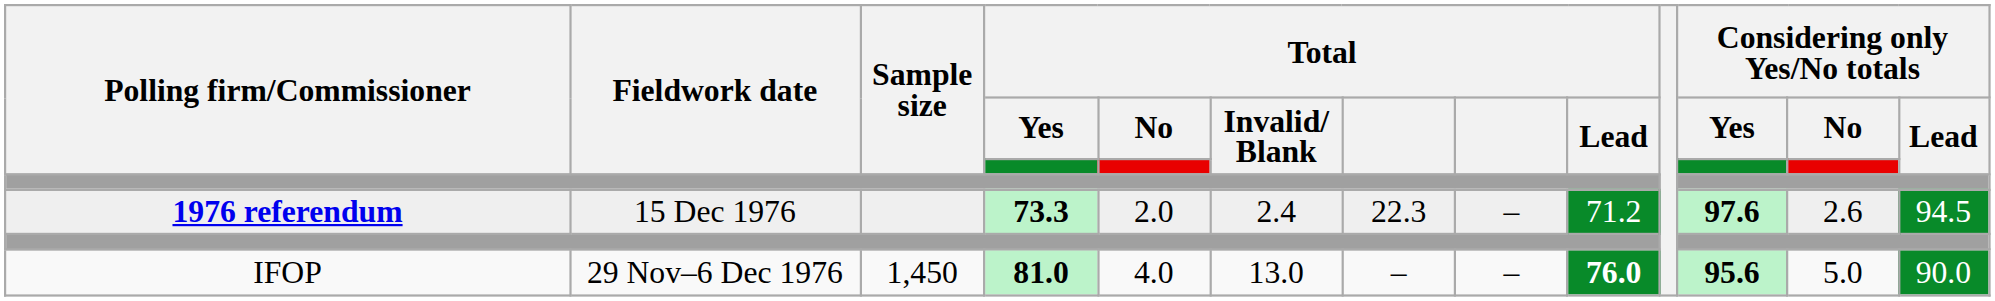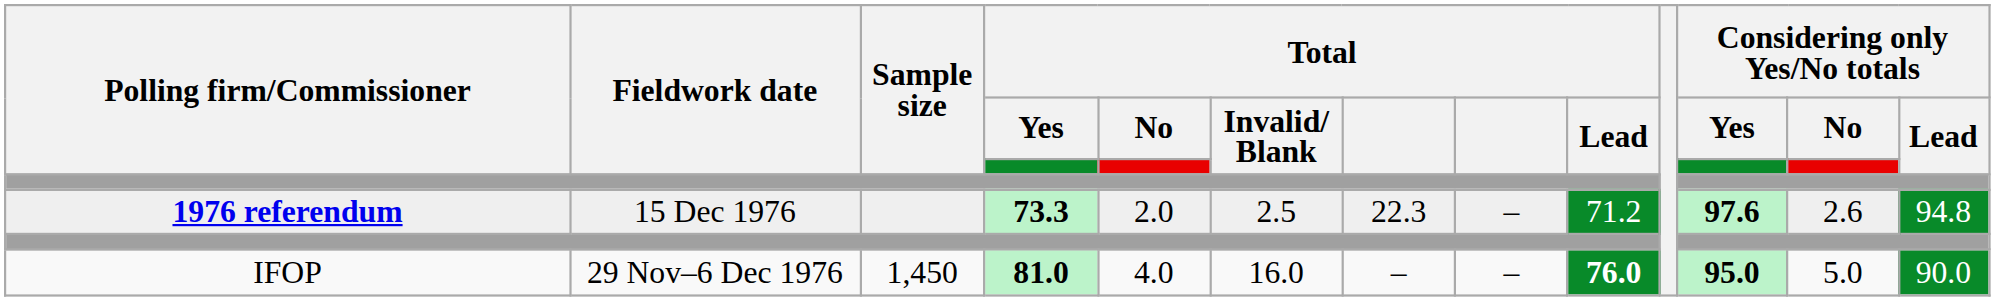1976 referendum | Total / Invalid/ Blank: 2.4 -> 2.5
1976 referendum | Considering only Yes/No totals / Lead: 94.5 -> 94.8
IFOP | Total / Invalid/ Blank: 13.0 -> 16.0
IFOP | Considering only Yes/No totals / Yes: 95.6 -> 95.0
